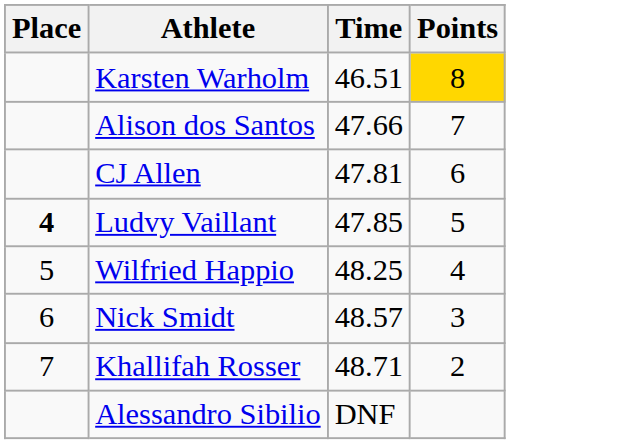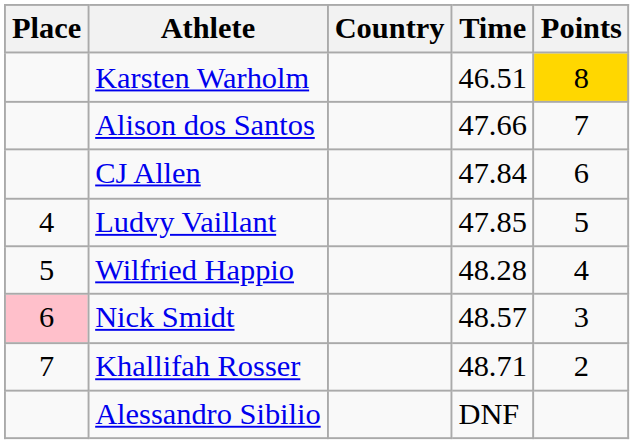+ column: Country
CJ Allen | Time: 47.81 -> 47.84
Ludvy Vaillant | Place: bold -> normal
Wilfried Happio | Time: 48.25 -> 48.28
Nick Smidt | Place: no background -> pink background
